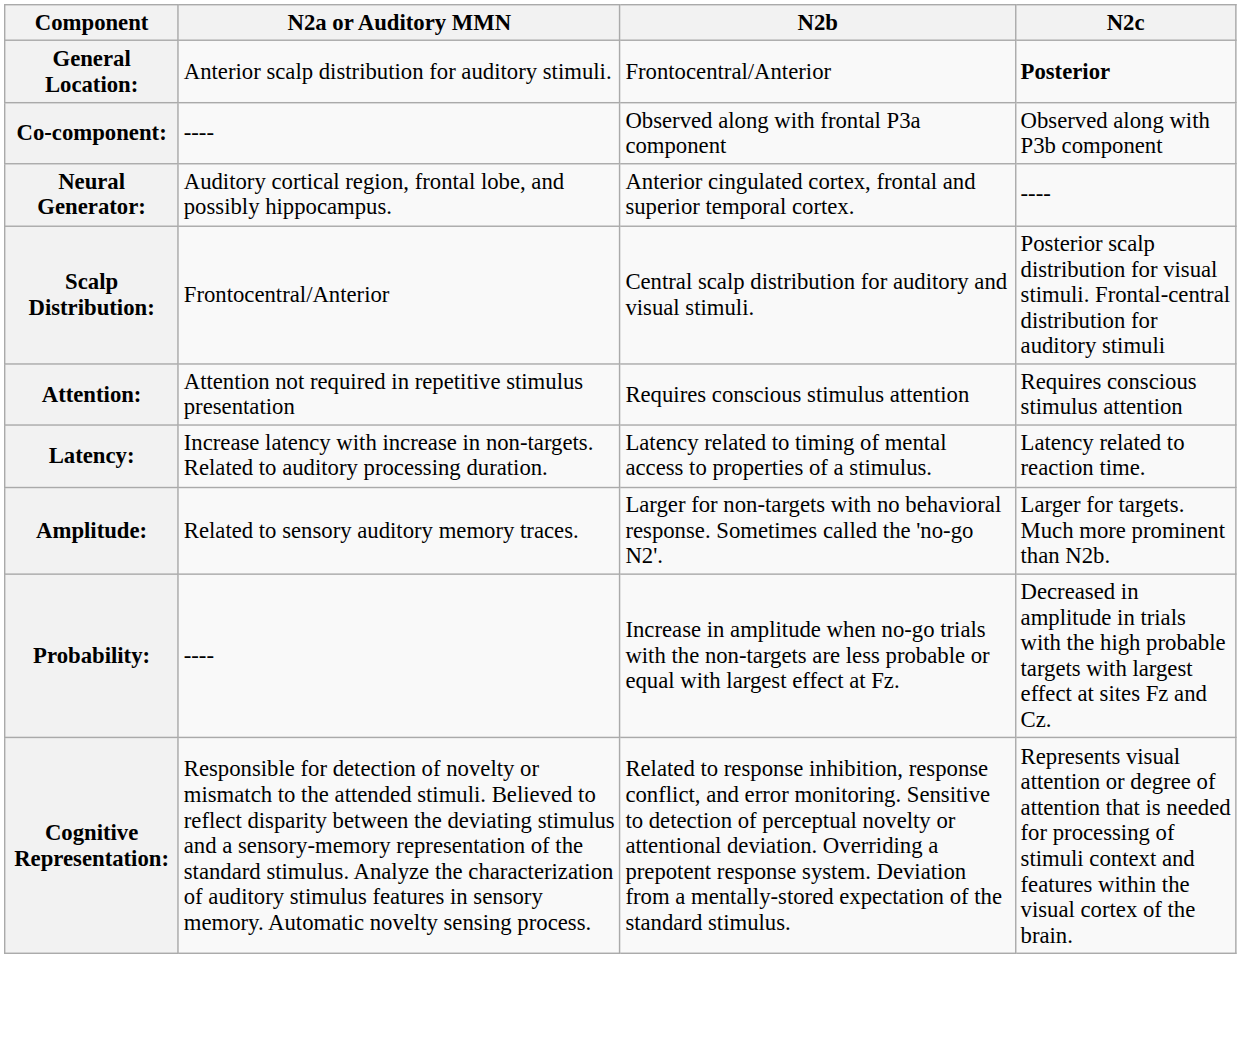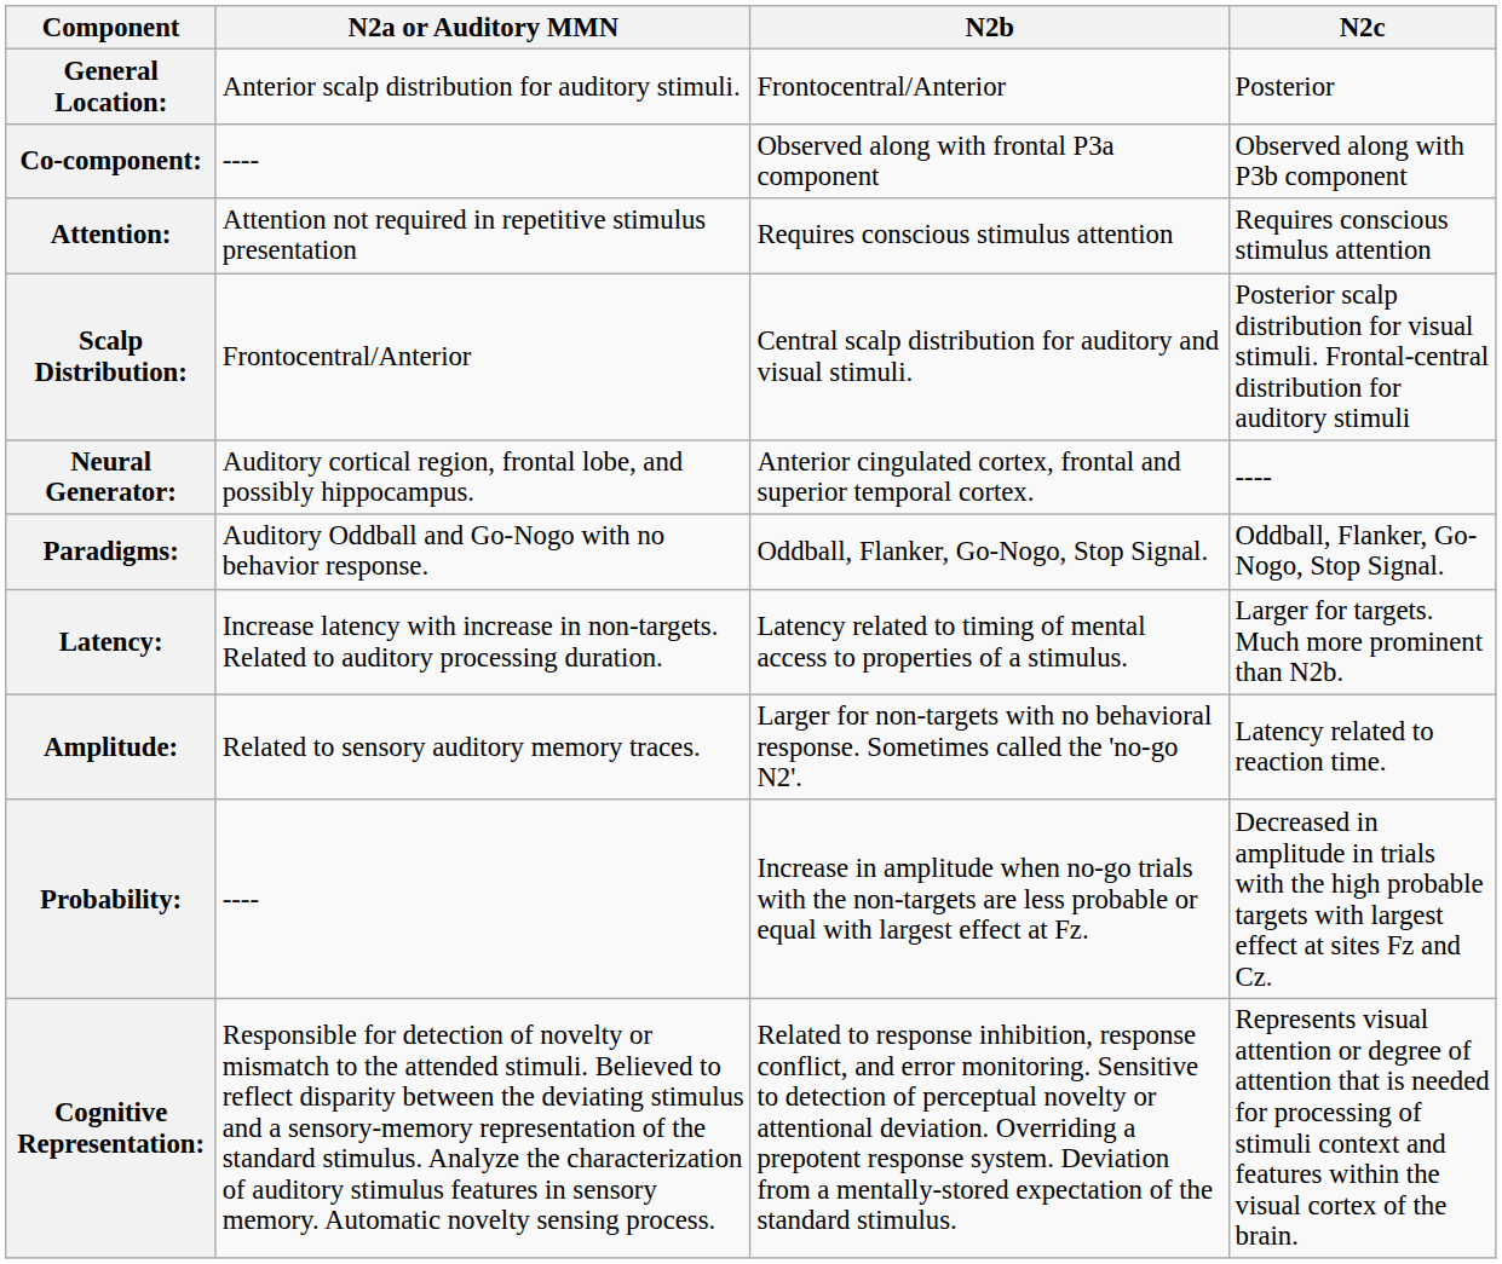General Location: | N2c: bold -> normal
rows swapped: Attention: <-> Neural Generator:
+ row: Paradigms: | Auditory Oddball and Go-Nogo with no behavior response. | Oddball, Flanker, Go-Nogo, Stop Signal. | Oddball, Flanker, Go-Nogo, Stop Signal.
Latency: | N2c: Latency related to reaction time. -> Larger for targets. Much more prominent than N2b.
Amplitude: | N2c: Larger for targets. Much more prominent than N2b. -> Latency related to reaction time.
